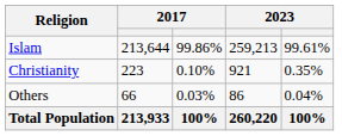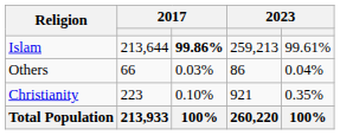Islam | column 3: normal -> bold
rows swapped: Christianity <-> Others
